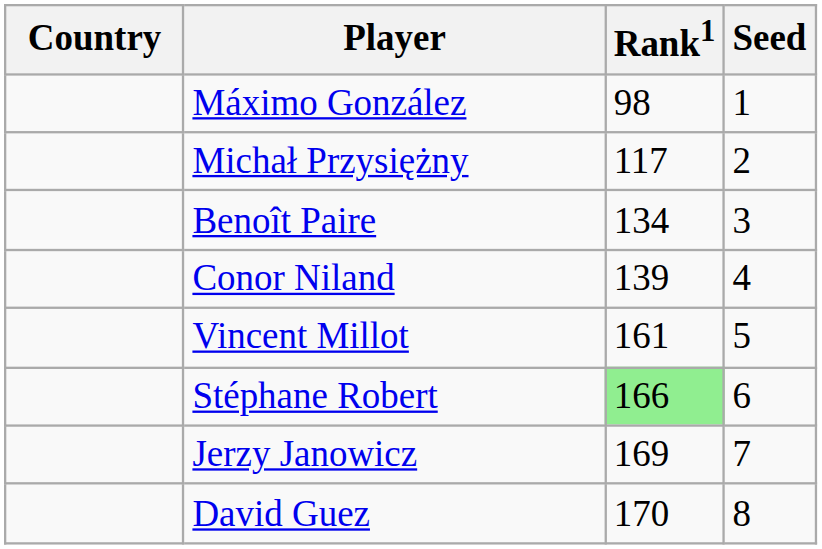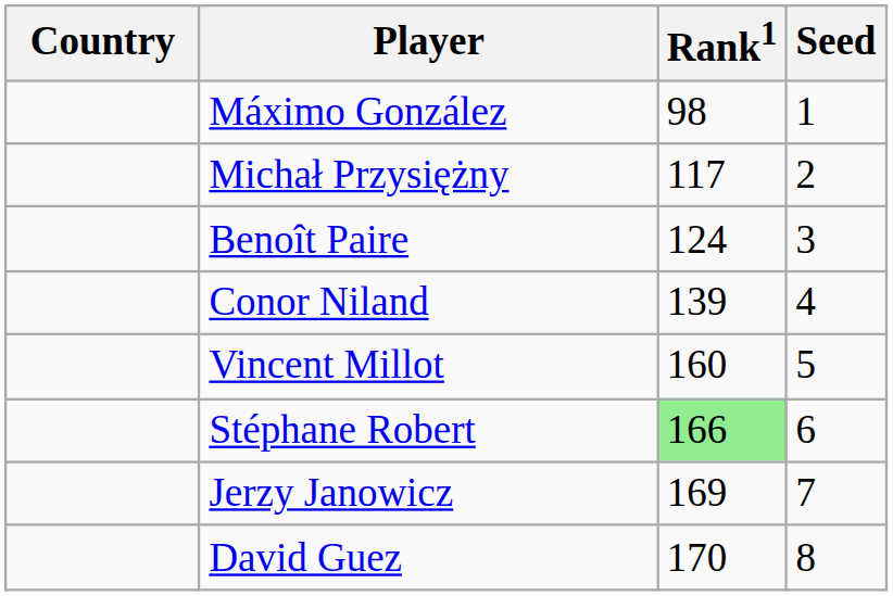Benoît Paire | Rank1: 134 -> 124
Vincent Millot | Rank1: 161 -> 160
